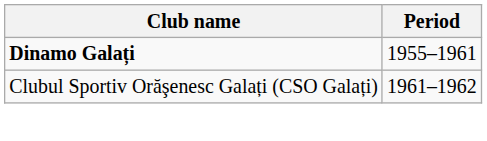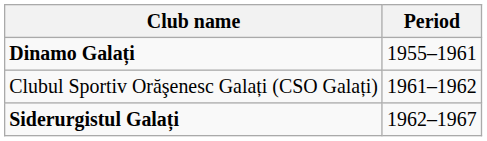+ row: Siderurgistul Galați | 1962–1967
